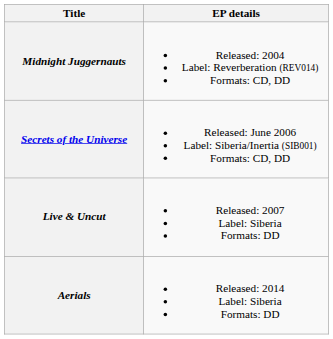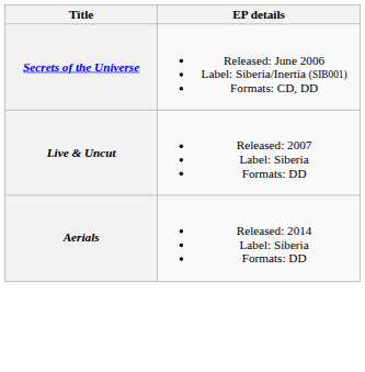- row: Midnight Juggernauts | Released: 2004 Label: Reverberation (REV014) Formats: CD, DD
